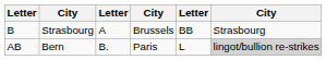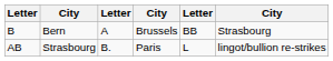B | column 2: Strasbourg -> Bern
AB | column 2: Bern -> Strasbourg
AB | column 6: lightgrey background -> no background
